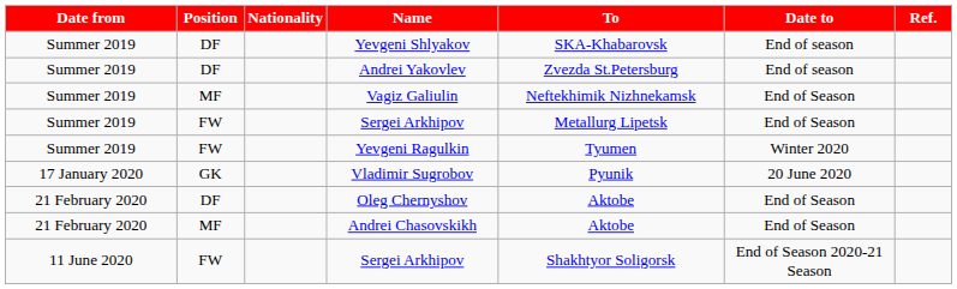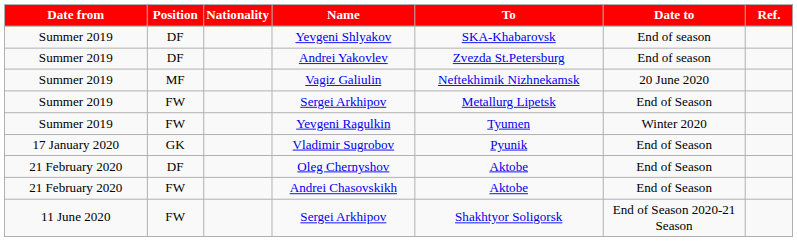Vagiz Galiulin | Date to: End of Season -> 20 June 2020
Vladimir Sugrobov | Date to: 20 June 2020 -> End of Season
Andrei Chasovskikh | Position: MF -> FW
